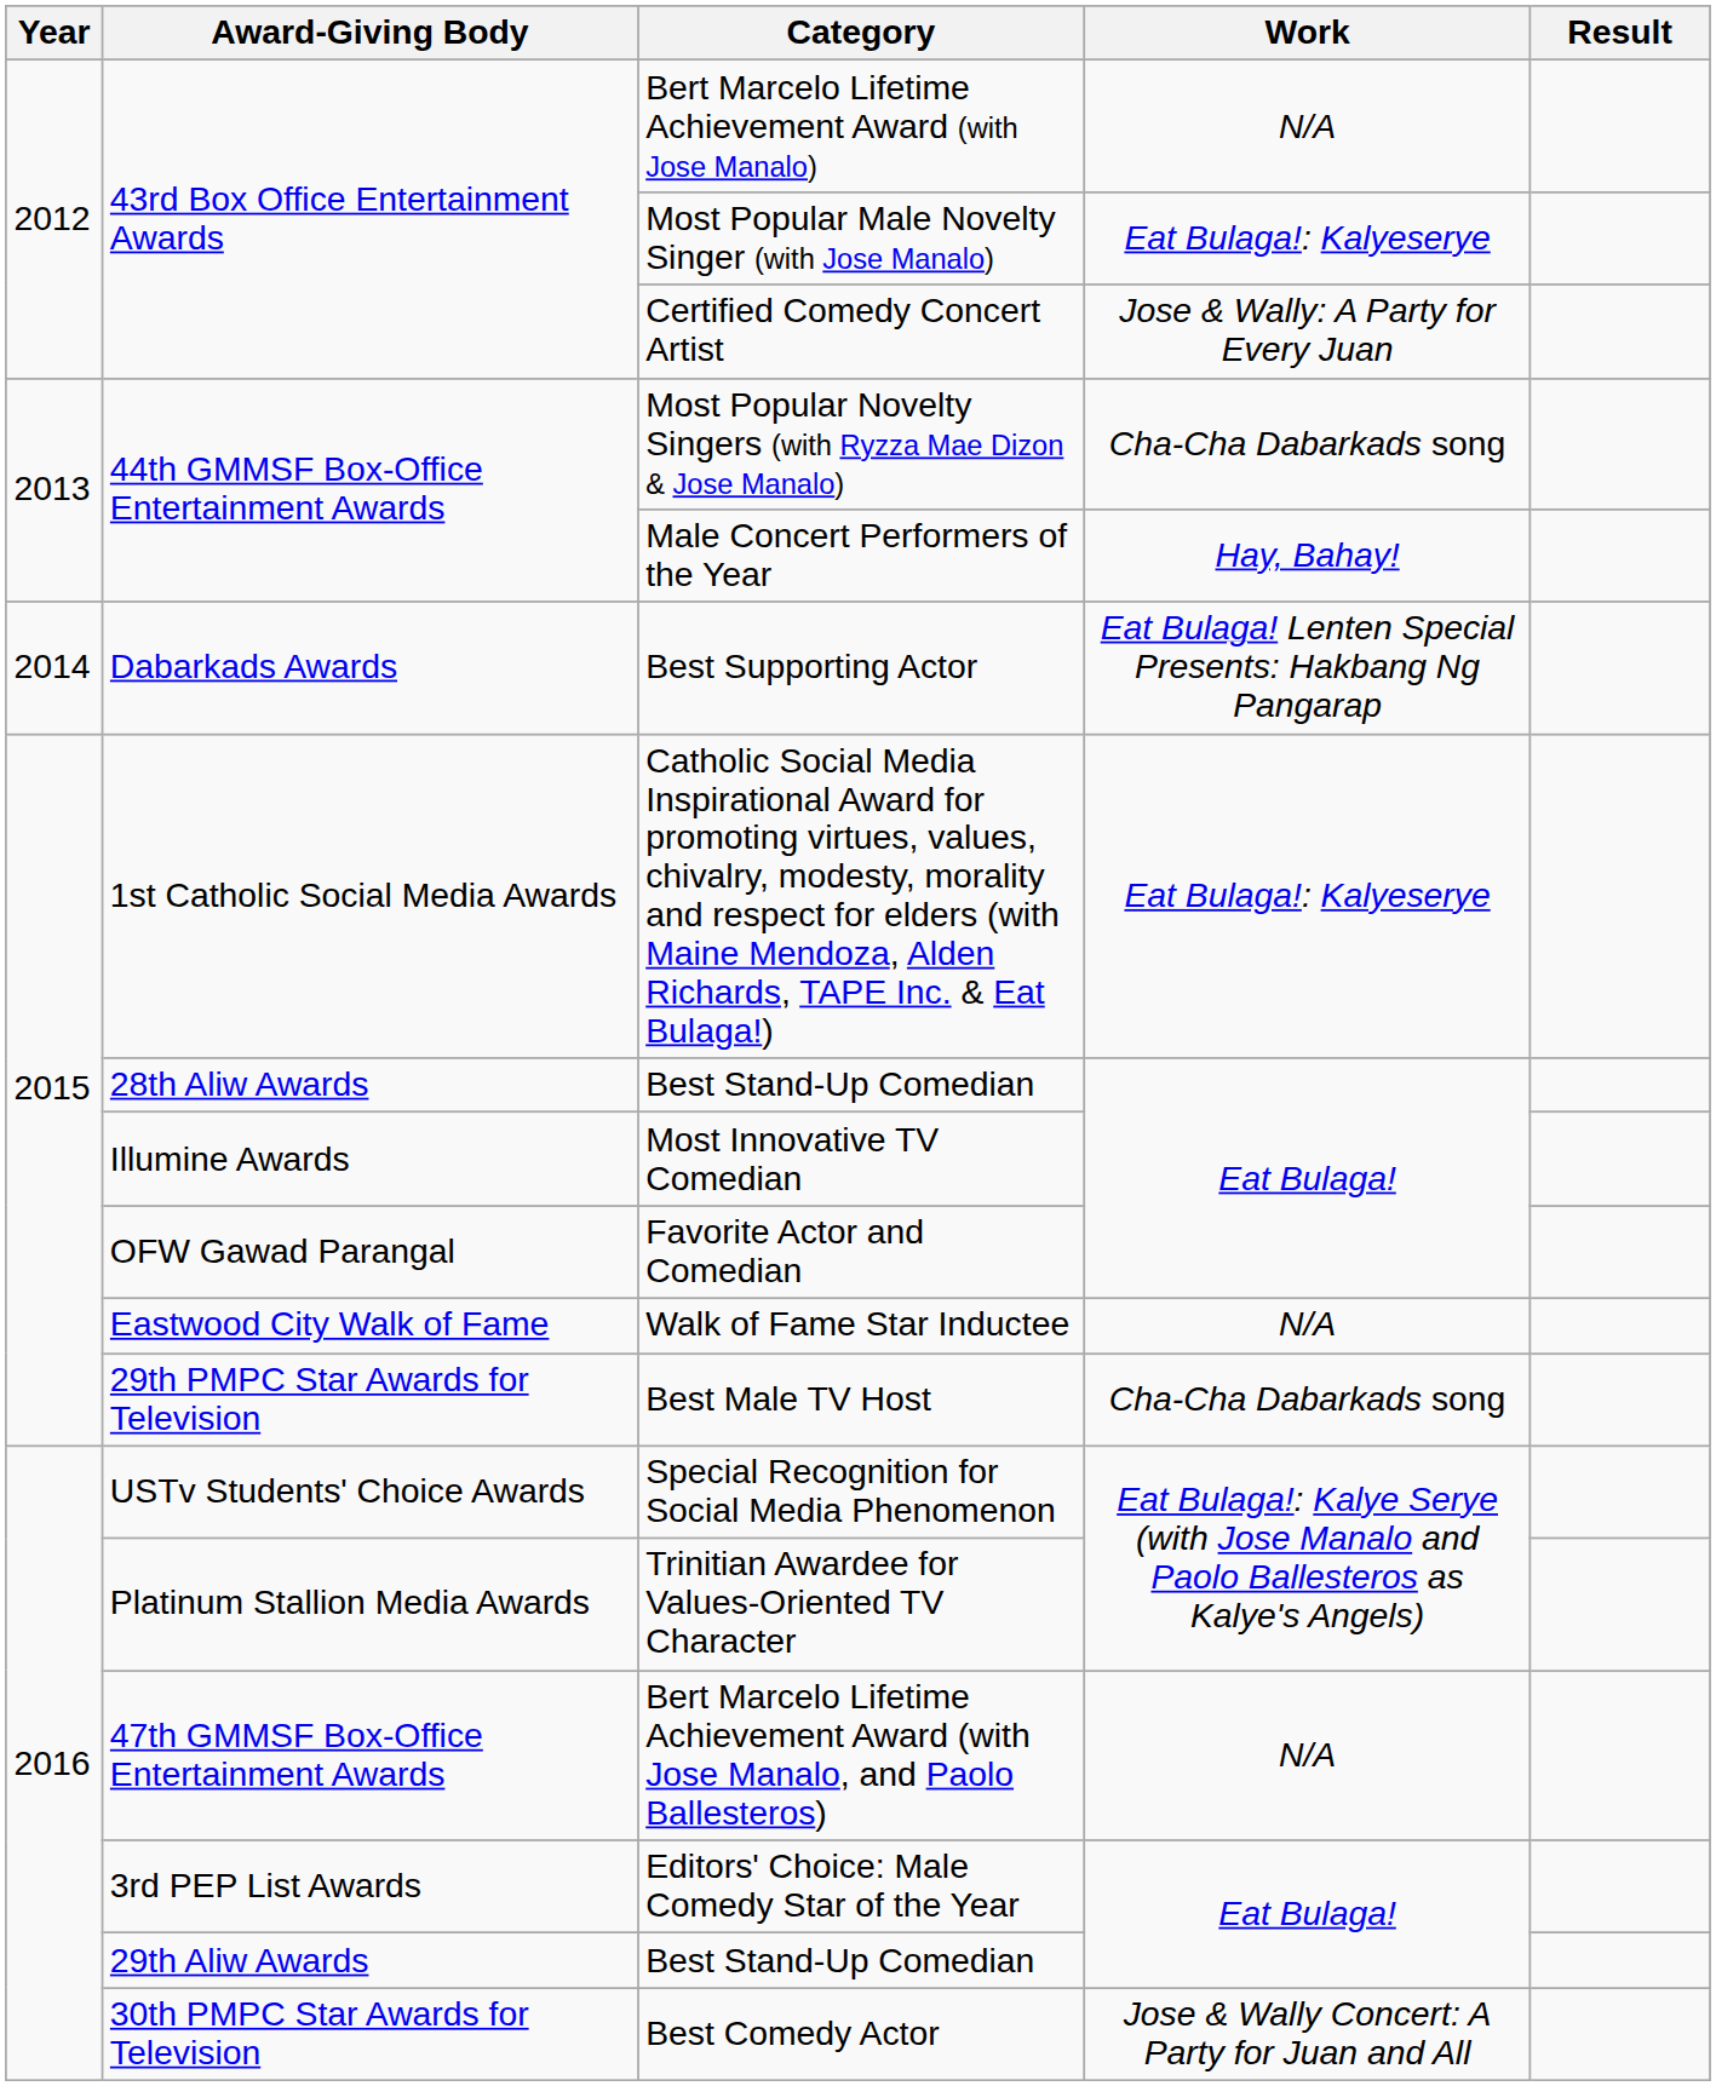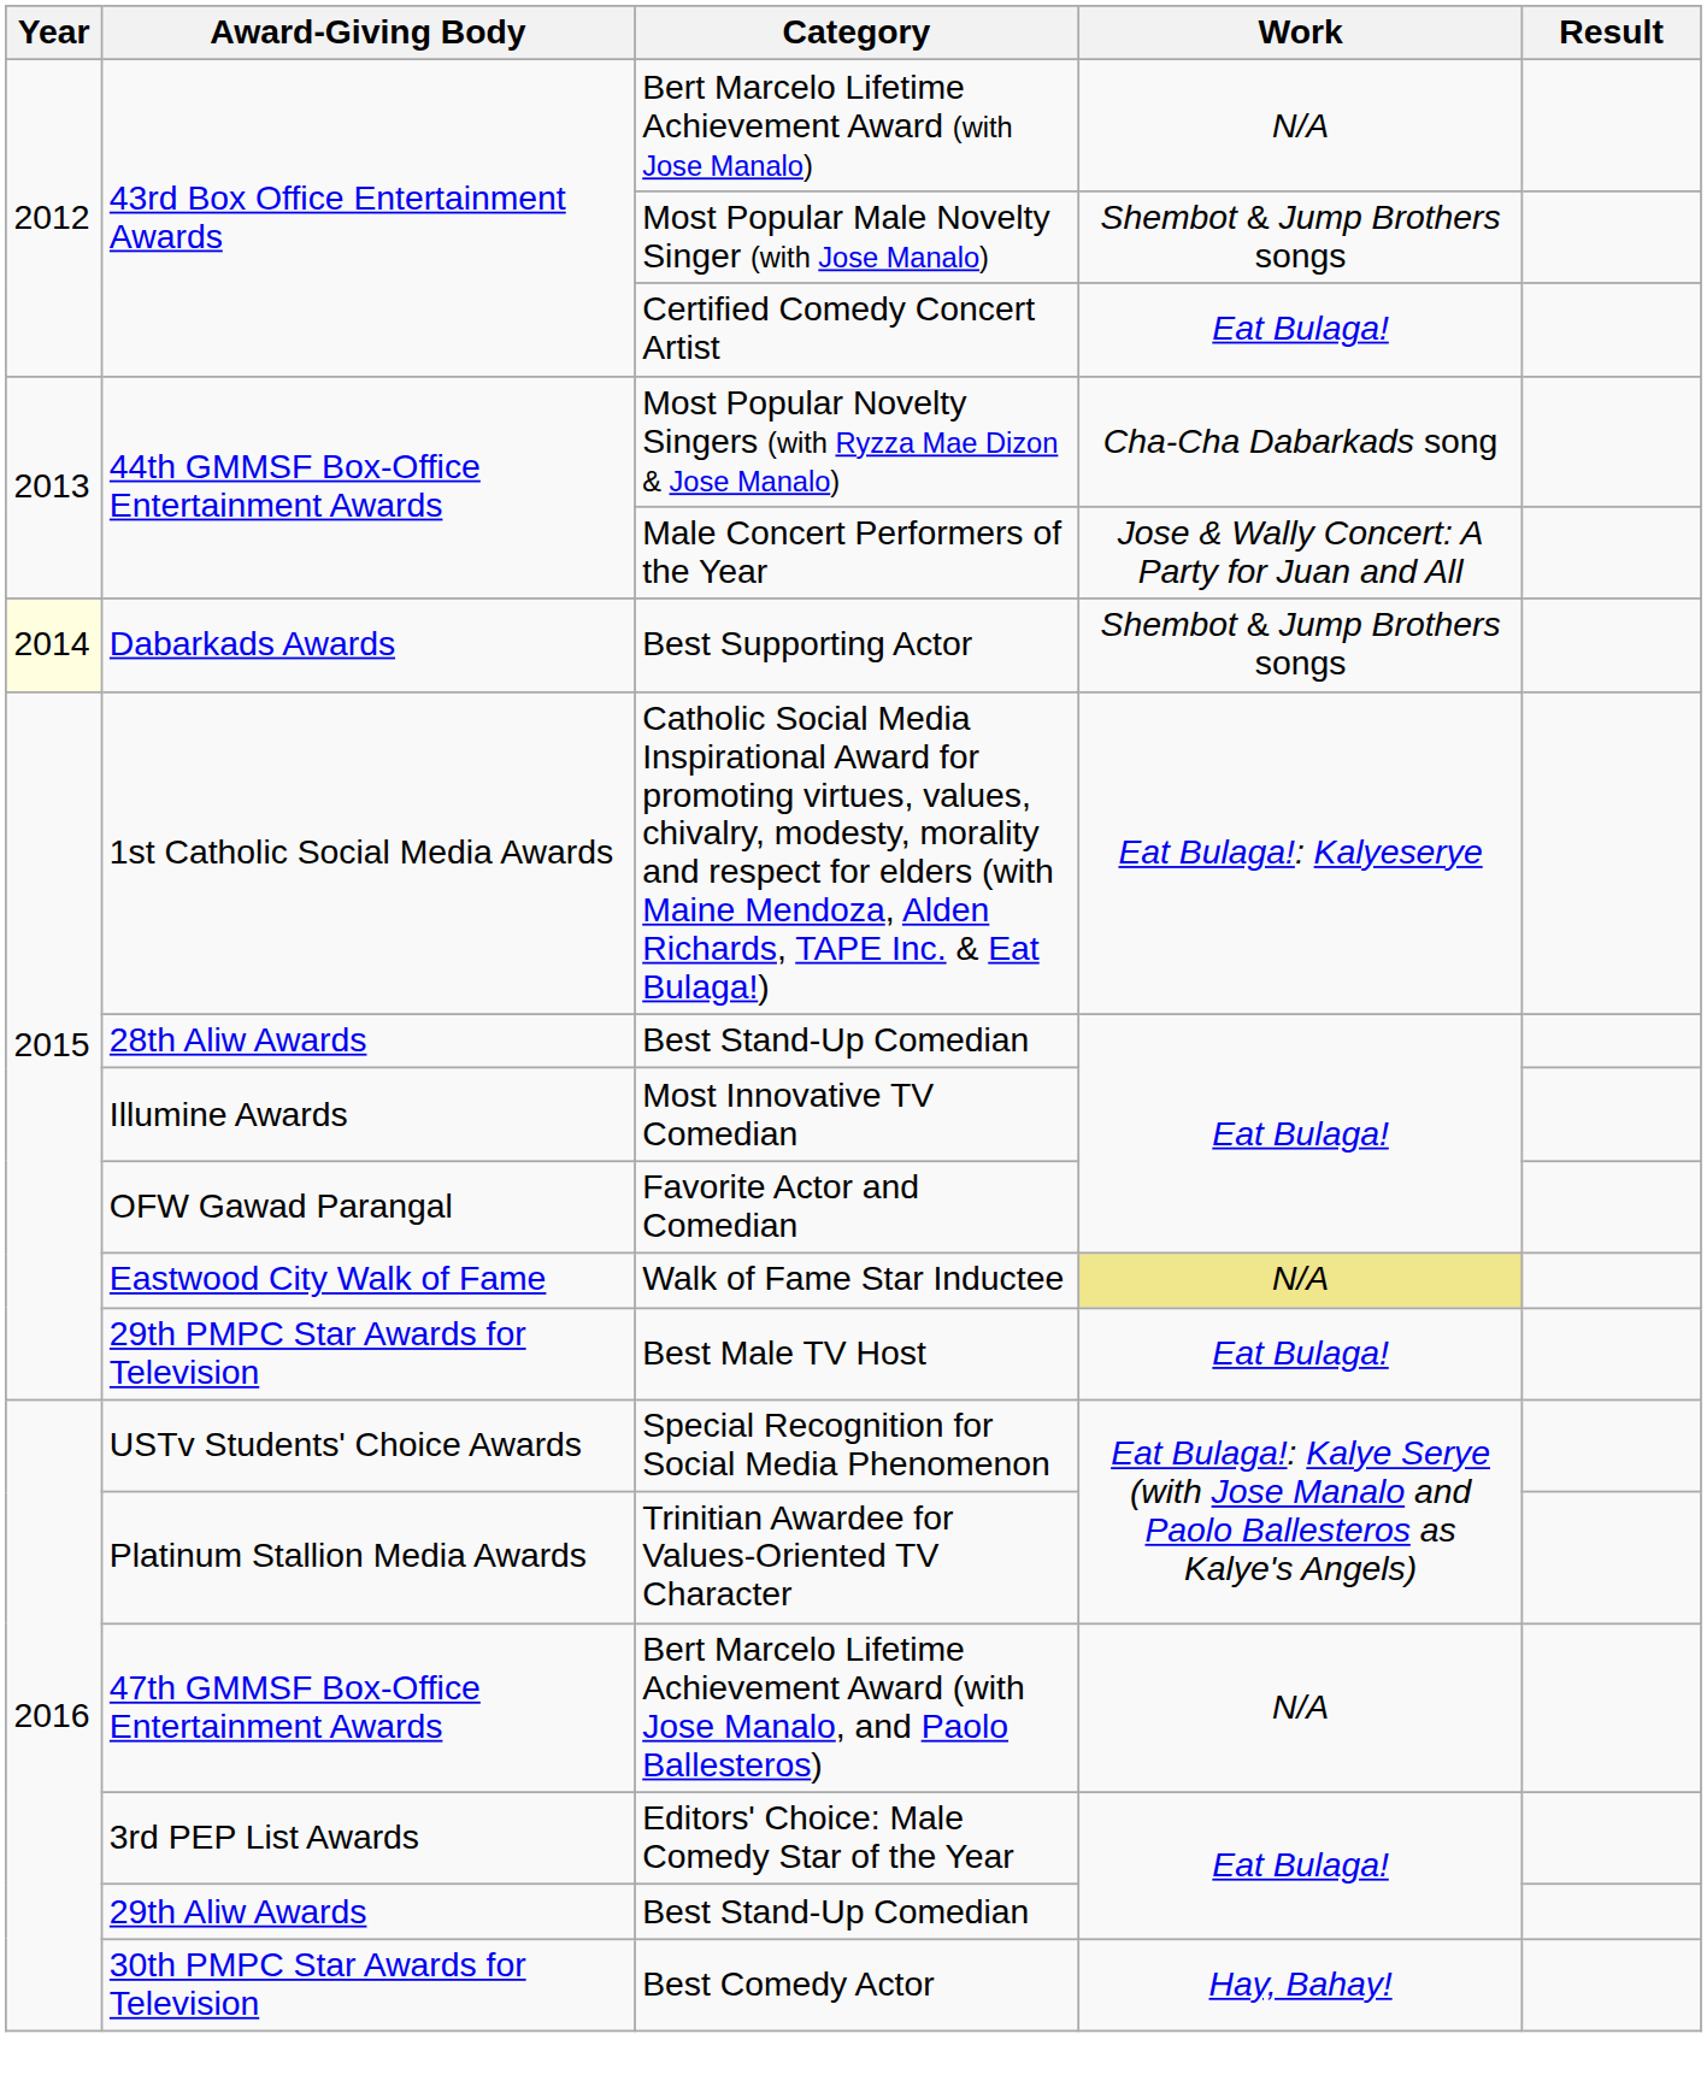Most Popular Male Novelty Singer (with Jose Manalo) | Work: Eat Bulaga!: Kalyeserye -> Shembot & Jump Brothers songs
Certified Comedy Concert Artist | Work: Jose & Wally: A Party for Every Juan -> Eat Bulaga!
Male Concert Performers of the Year | Work: Hay, Bahay! -> Jose & Wally Concert: A Party for Juan and All
Best Supporting Actor | Year: no background -> lightyellow background
Best Supporting Actor | Work: Eat Bulaga! Lenten Special Presents: Hakbang Ng Pangarap -> Shembot & Jump Brothers songs
Walk of Fame Star Inductee | Work: no background -> khaki background
Best Male TV Host | Work: Cha-Cha Dabarkads song -> Eat Bulaga!
Best Comedy Actor | Work: Jose & Wally Concert: A Party for Juan and All -> Hay, Bahay!
